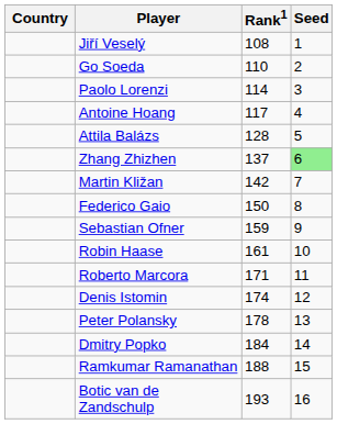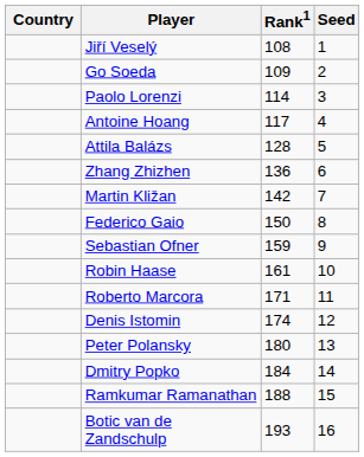Go Soeda | Rank1: 110 -> 109
Zhang Zhizhen | Rank1: 137 -> 136
Zhang Zhizhen | Seed: lightgreen background -> no background
Peter Polansky | Rank1: 178 -> 180
